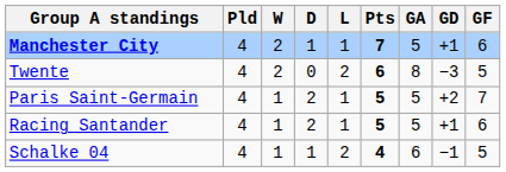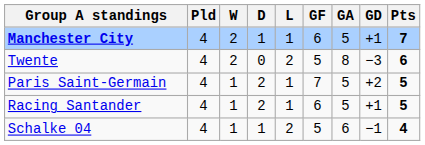columns swapped: GF <-> Pts
